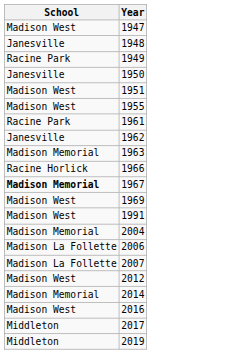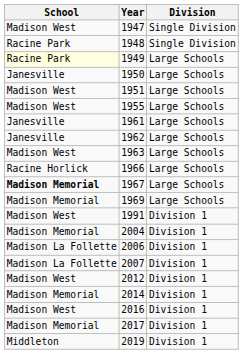+ column: Division | Single Division | Single Division | Large Schools | Large Schools | Large Schools | Large Schools | Large Schools | Large Schools | Large Schools | Large Schools | Large Schools | Large Schools | Division 1 | Division 1 | Division 1 | Division 1 | Division 1 | Division 1 | Division 1 | Division 1 | Division 1
1948 | School: Janesville -> Racine Park
1949 | School: no background -> lightyellow background
1961 | School: Racine Park -> Janesville
1963 | School: Madison Memorial -> Madison West
1969 | School: Madison West -> Madison Memorial
2017 | School: Middleton -> Madison Memorial
